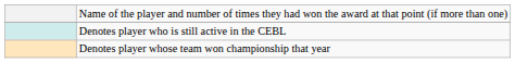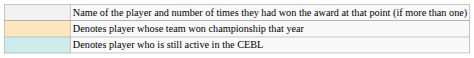rows swapped: Denotes player whose team won championship that year <-> Denotes player who is still active in the CEBL
